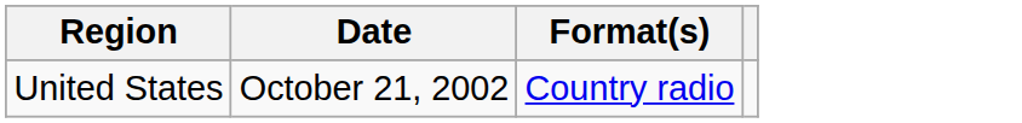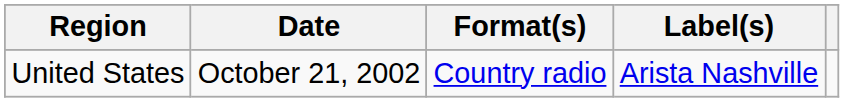+ column: Label(s) | Arista Nashville
